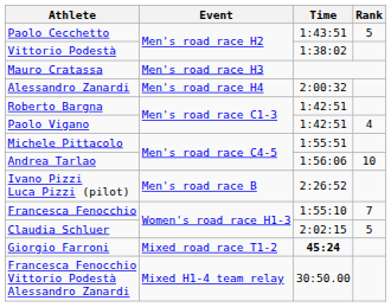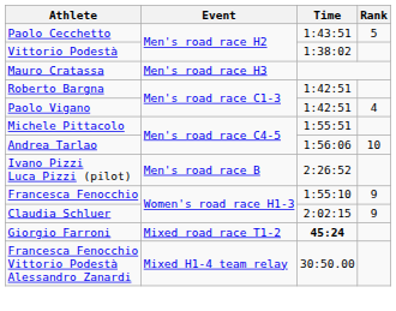- row: Alessandro Zanardi | Men's road race H4 | 2:00:32
Francesca Fenocchio | Rank: 7 -> 9
Claudia Schluer | Rank: 5 -> 9
